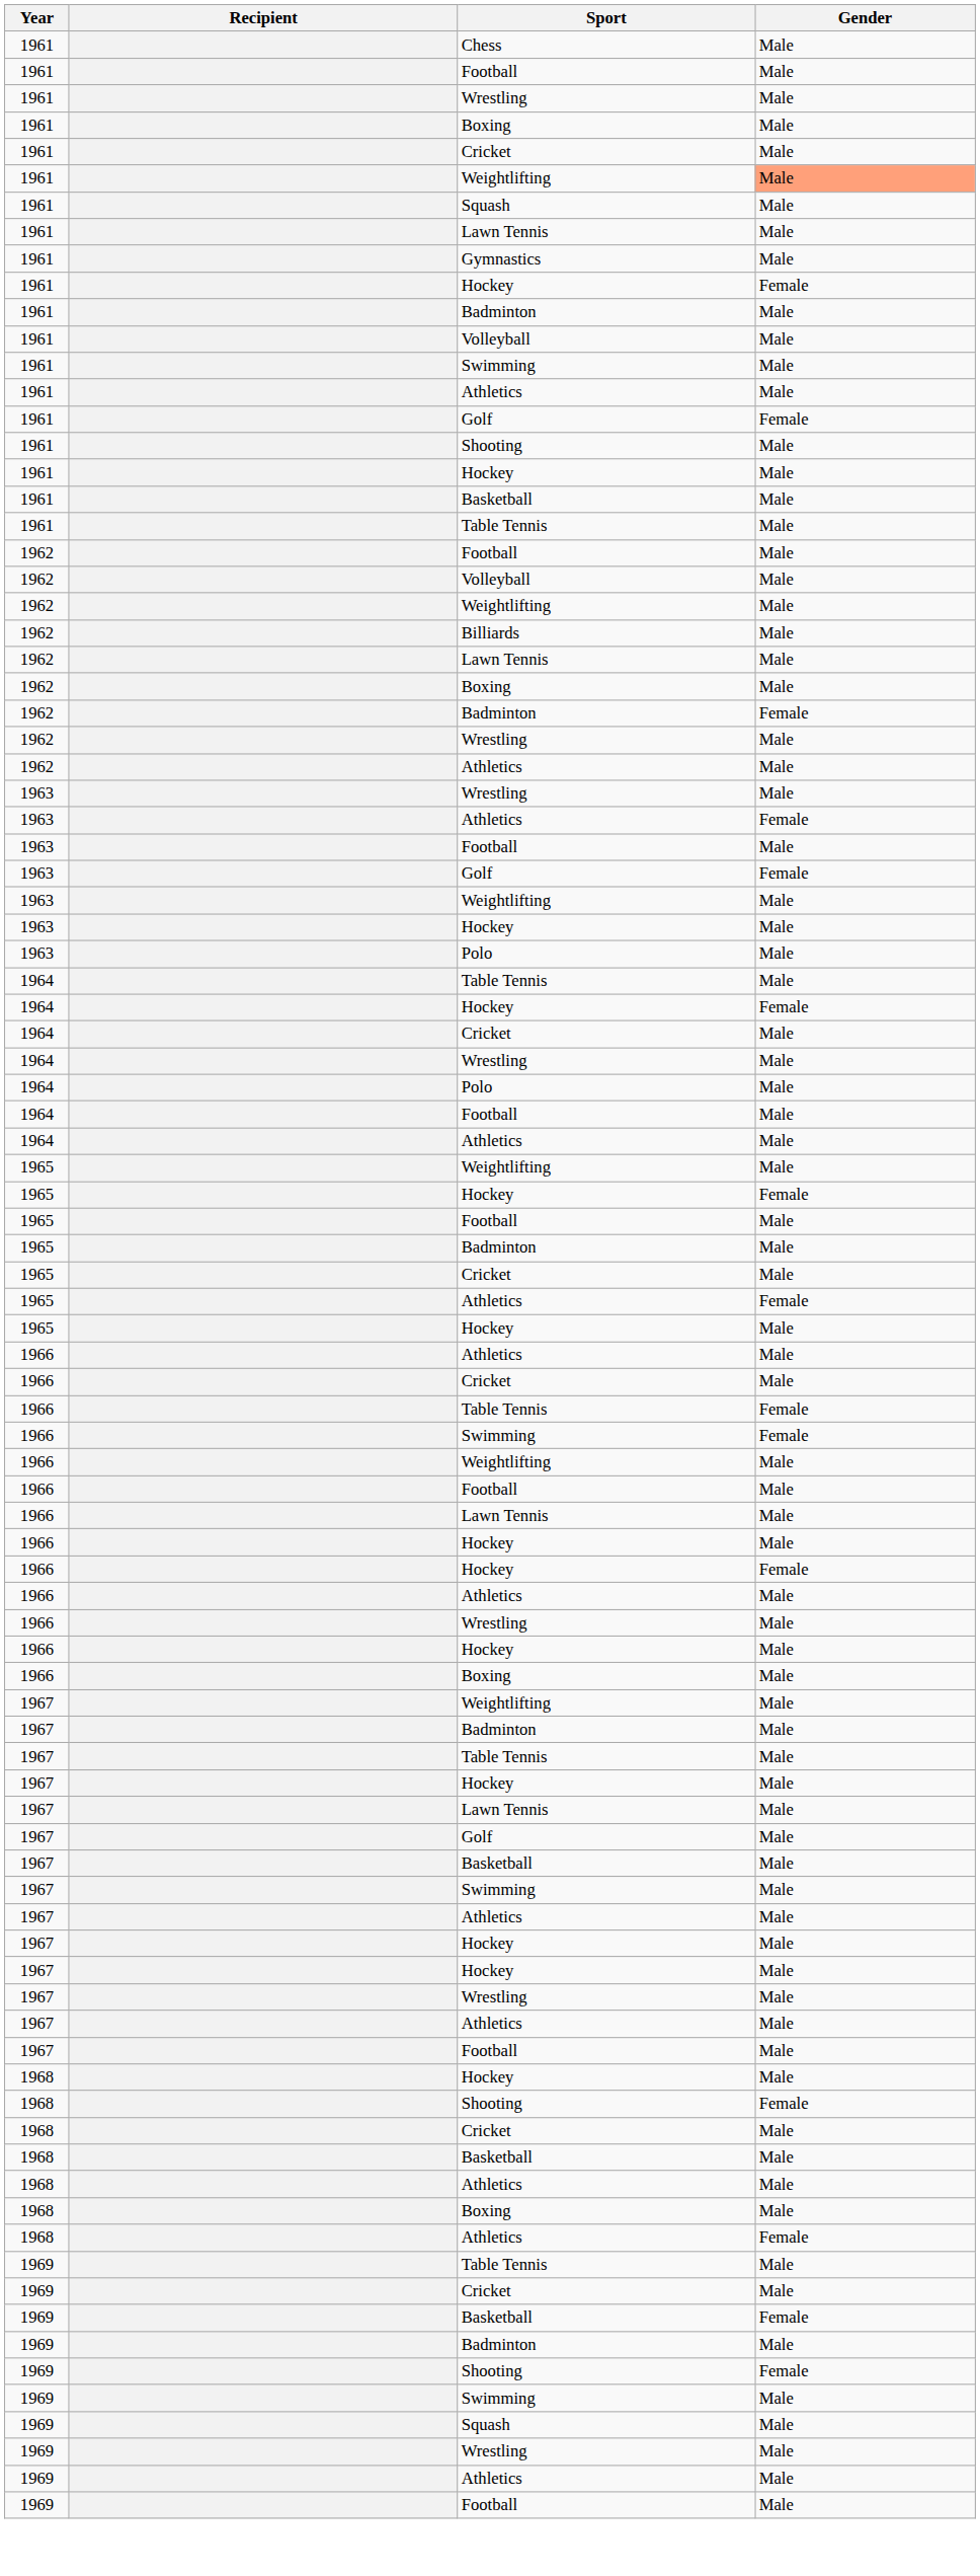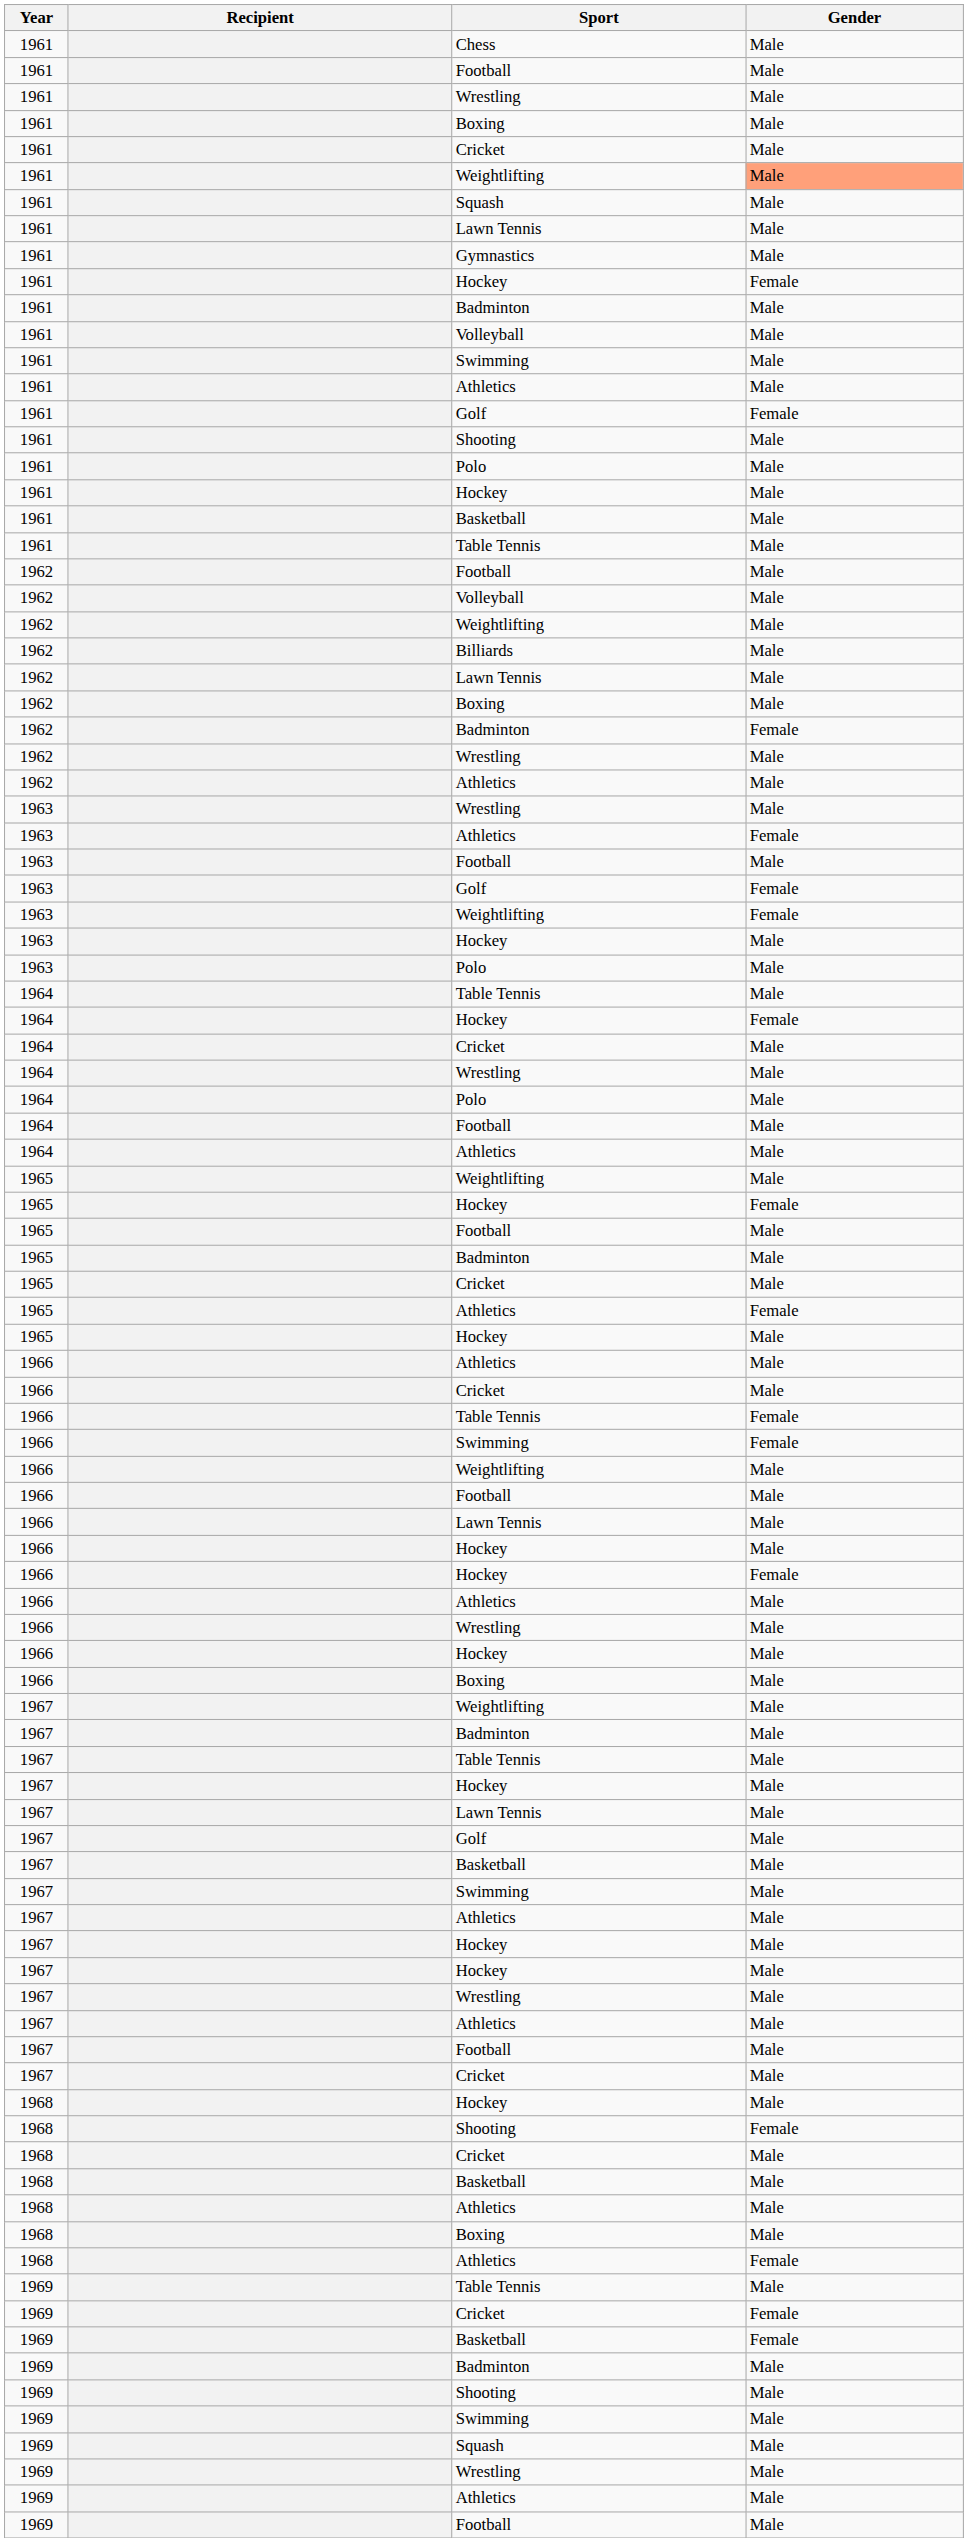+ row: 1961 | Polo | Male
1963 / Weightlifting | Gender: Male -> Female
+ row: 1967 | Cricket | Male
1969 / Cricket | Gender: Male -> Female
1969 / Shooting | Gender: Female -> Male
